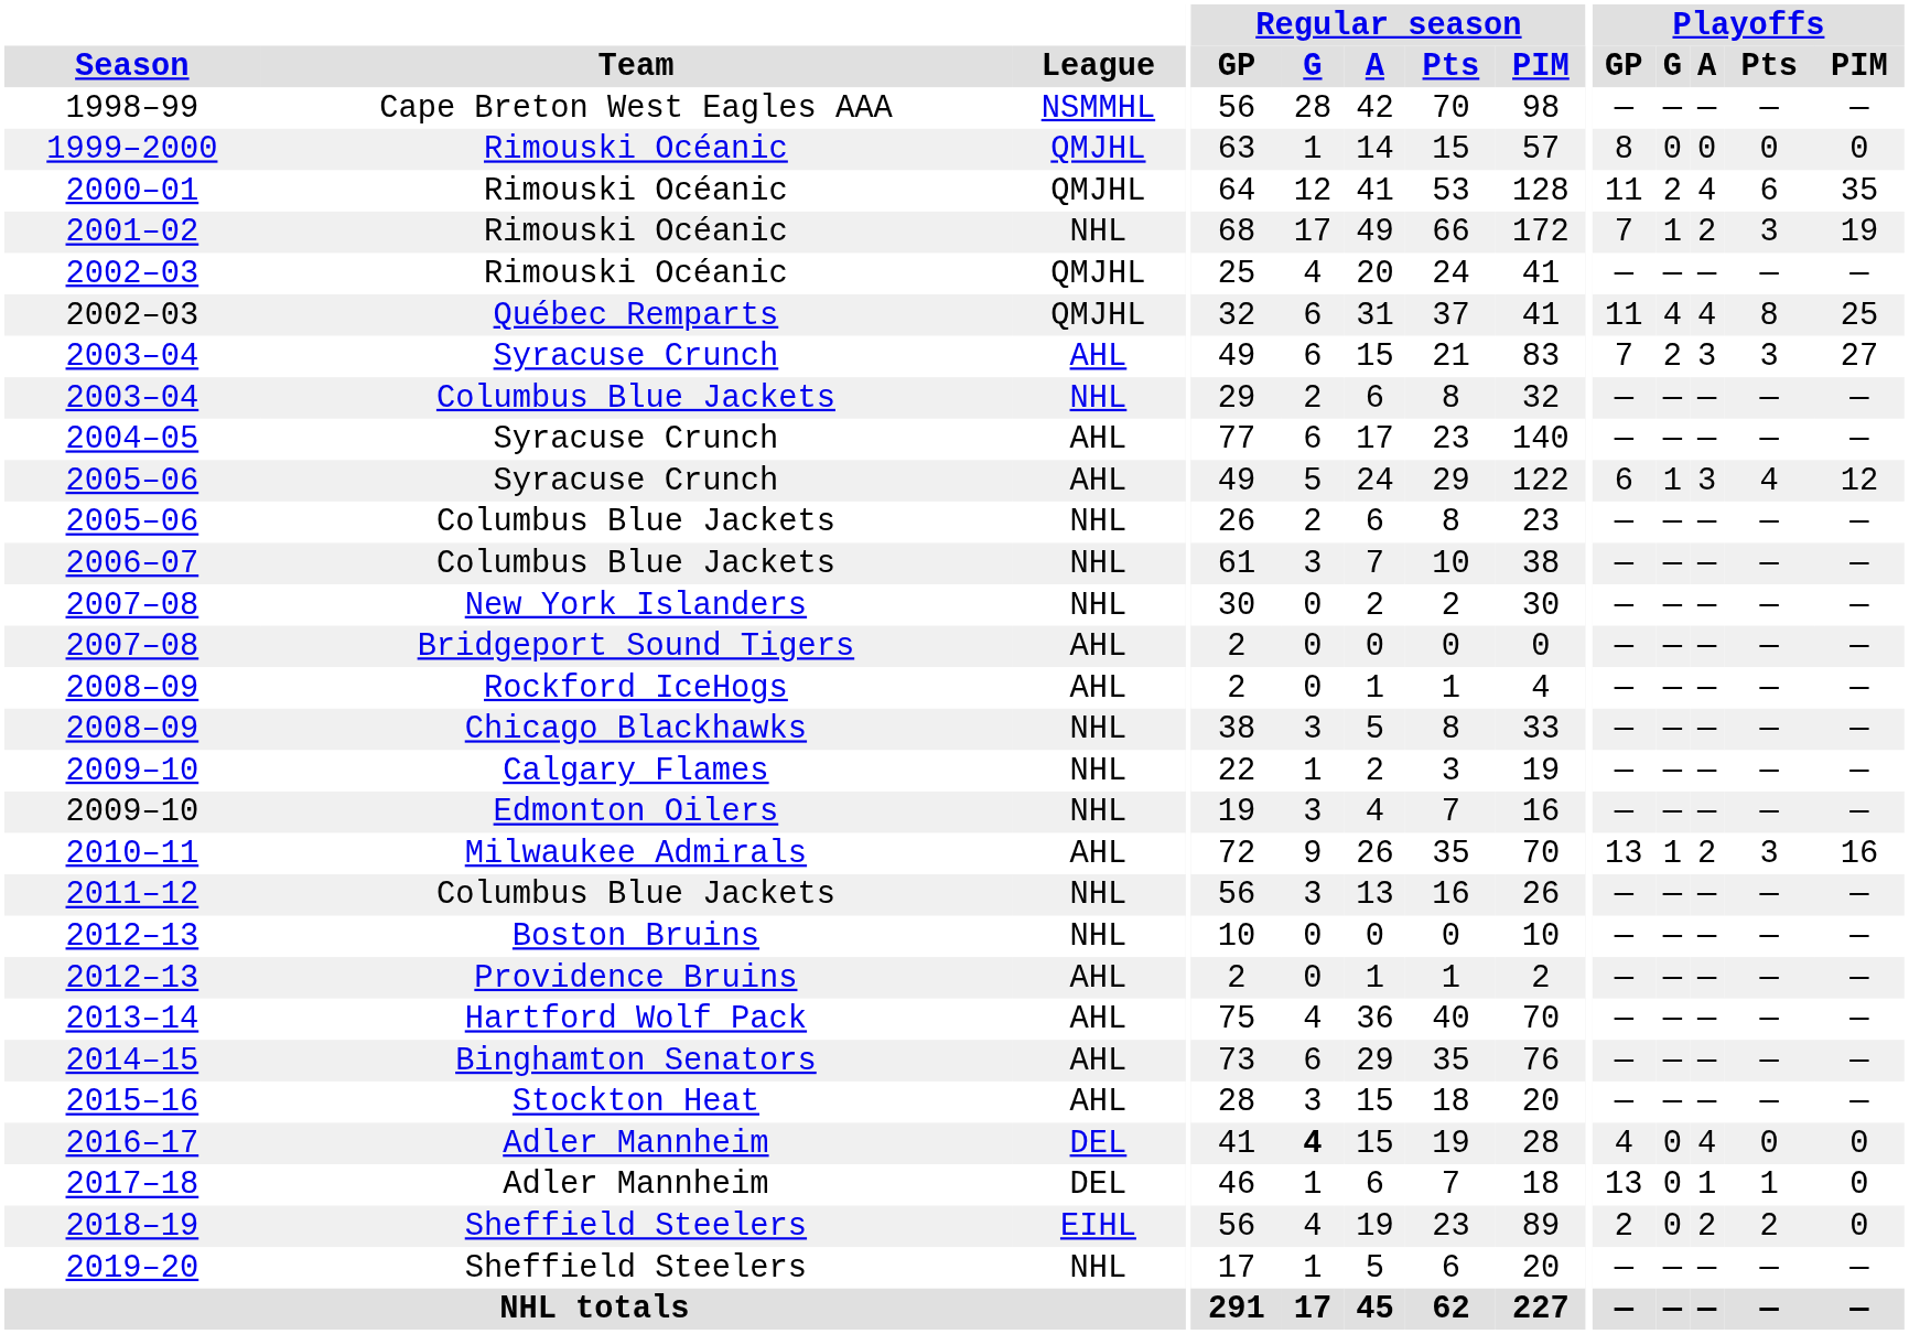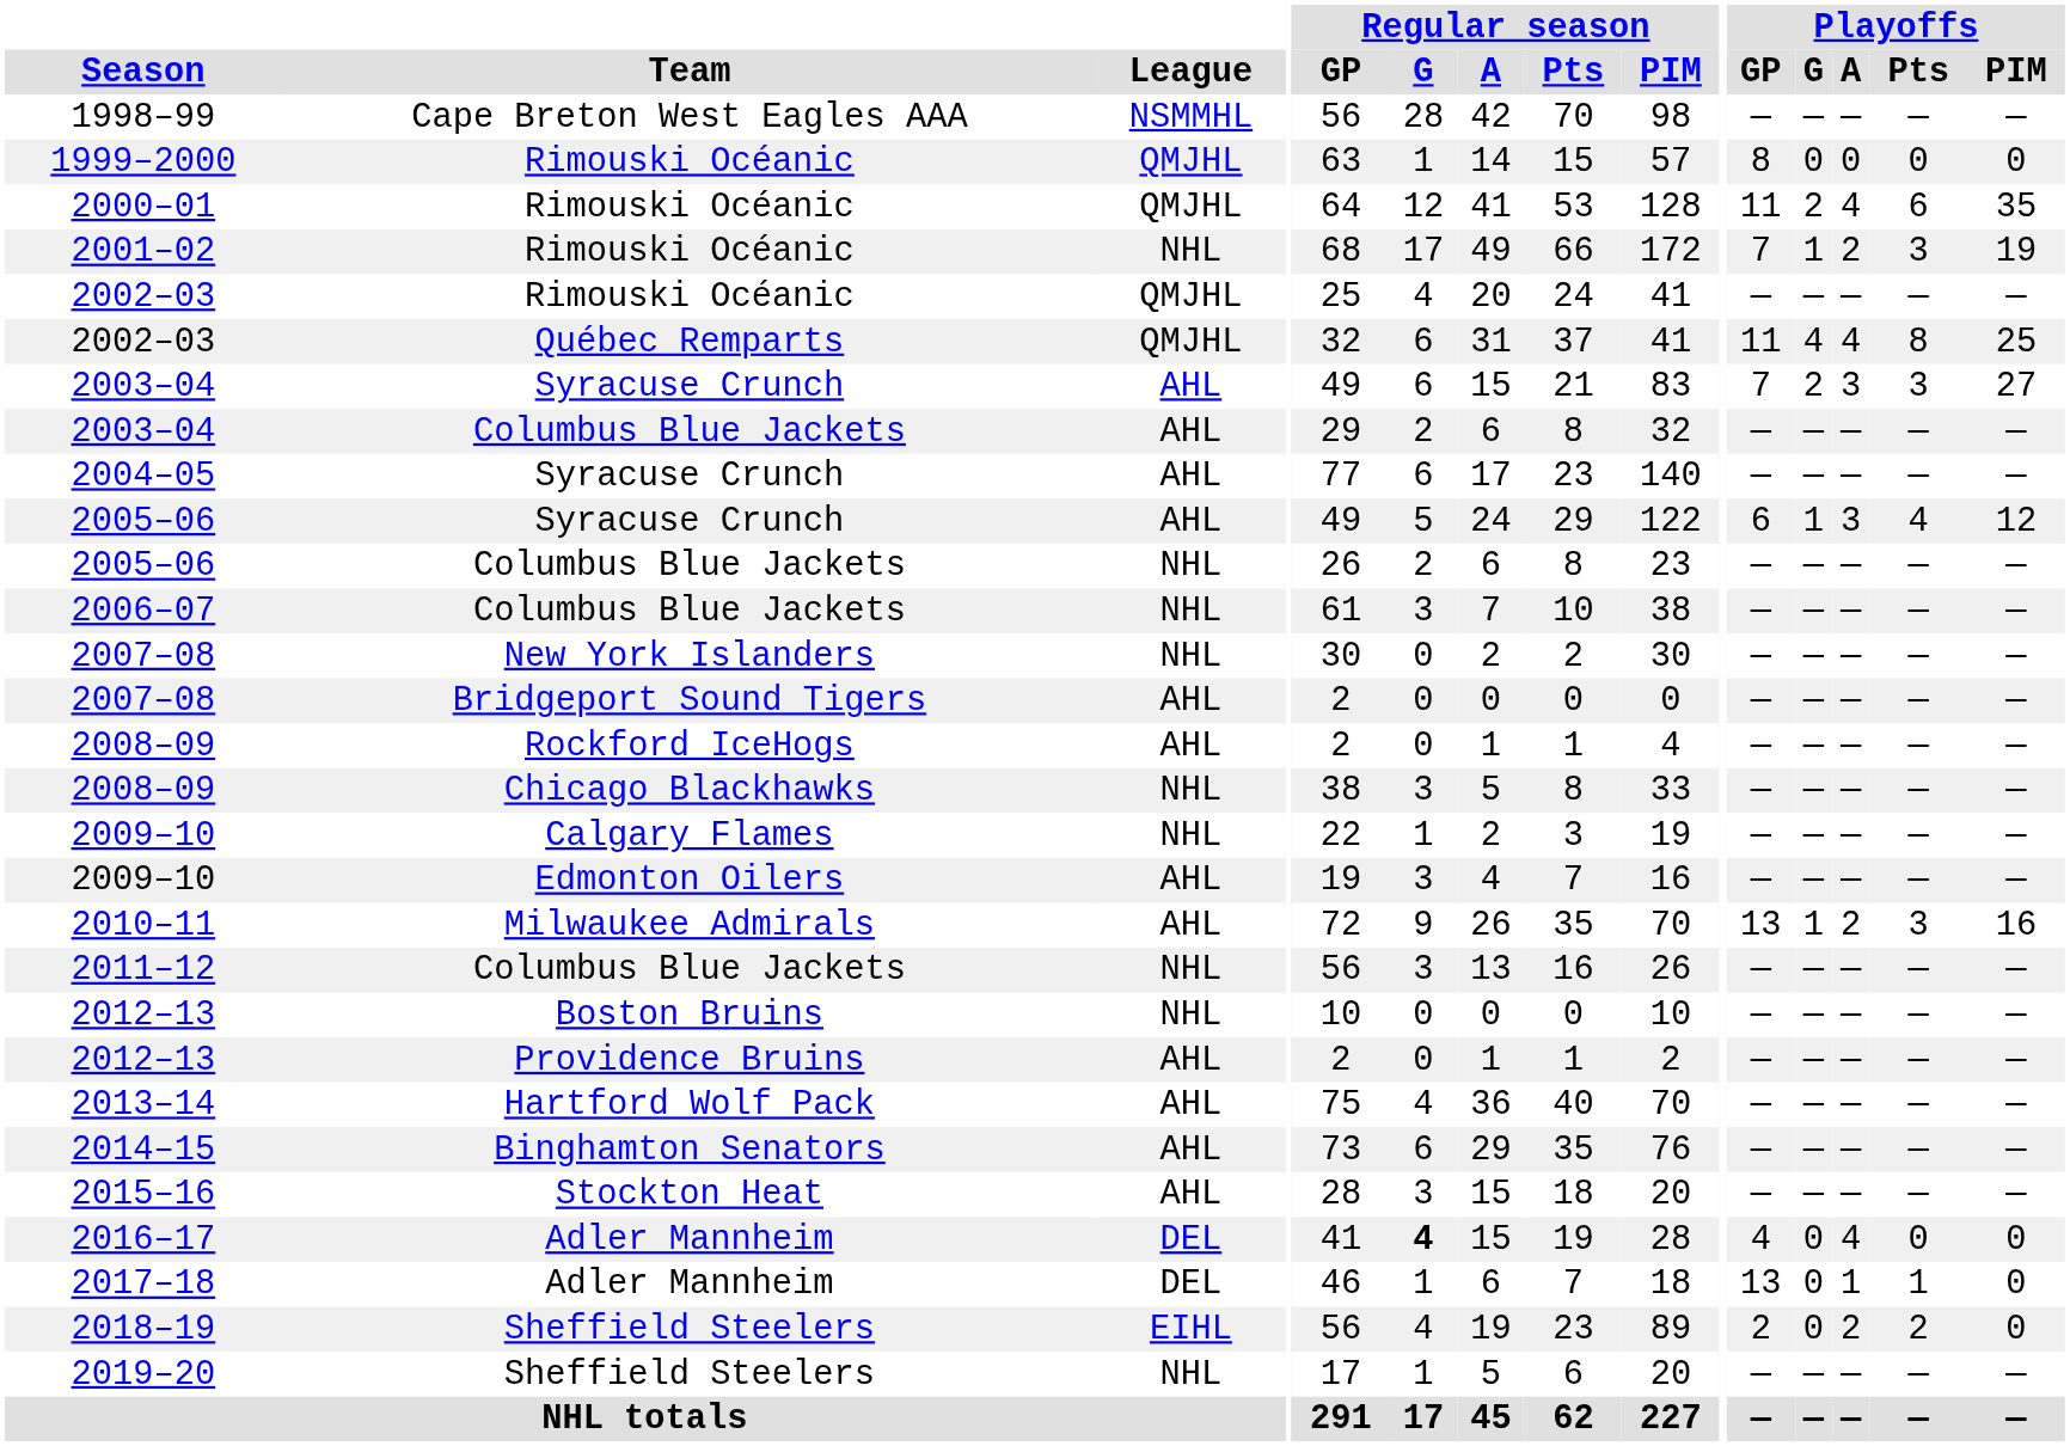2003–04 / Columbus Blue Jackets | League: NHL -> AHL
2009–10 / Edmonton Oilers | League: NHL -> AHL
